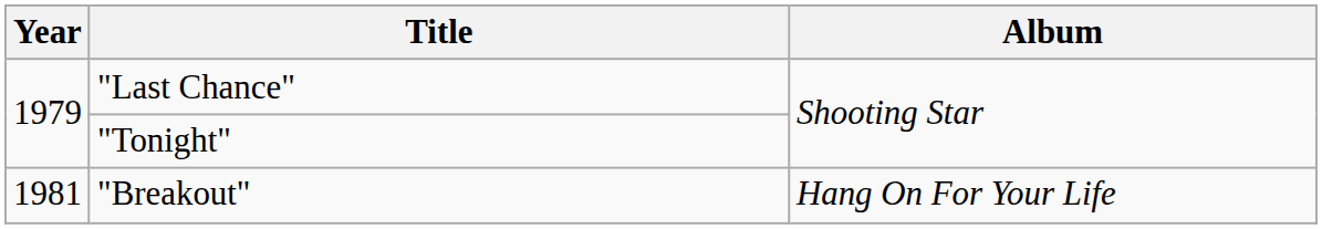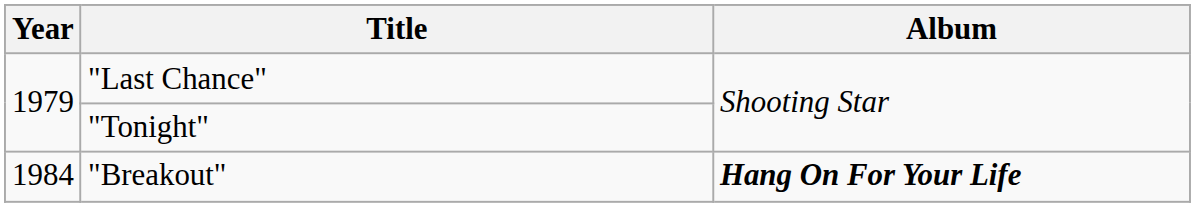"Breakout" | Year: 1981 -> 1984
"Breakout" | Album: normal -> bold
